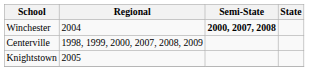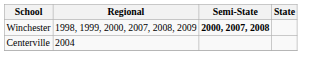Winchester | Regional: 2004 -> 1998, 1999, 2000, 2007, 2008, 2009
Centerville | Regional: 1998, 1999, 2000, 2007, 2008, 2009 -> 2004
- row: Knightstown | 2005
